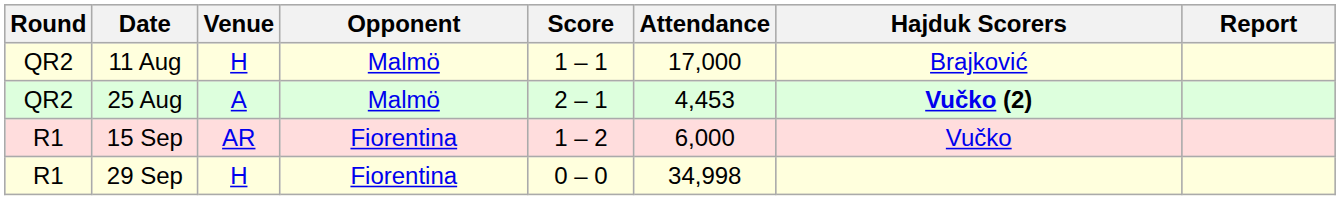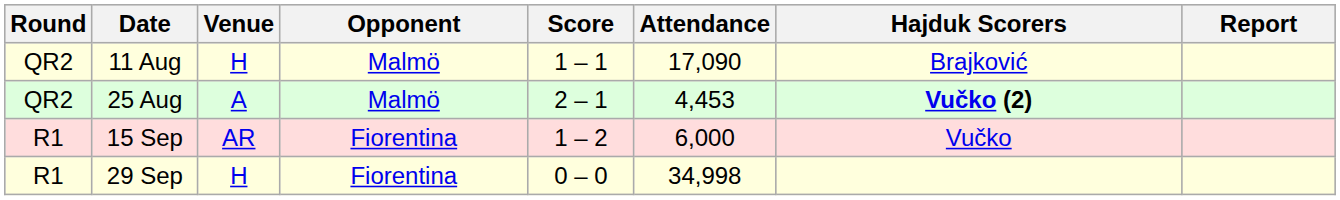11 Aug | Attendance: 17,000 -> 17,090
